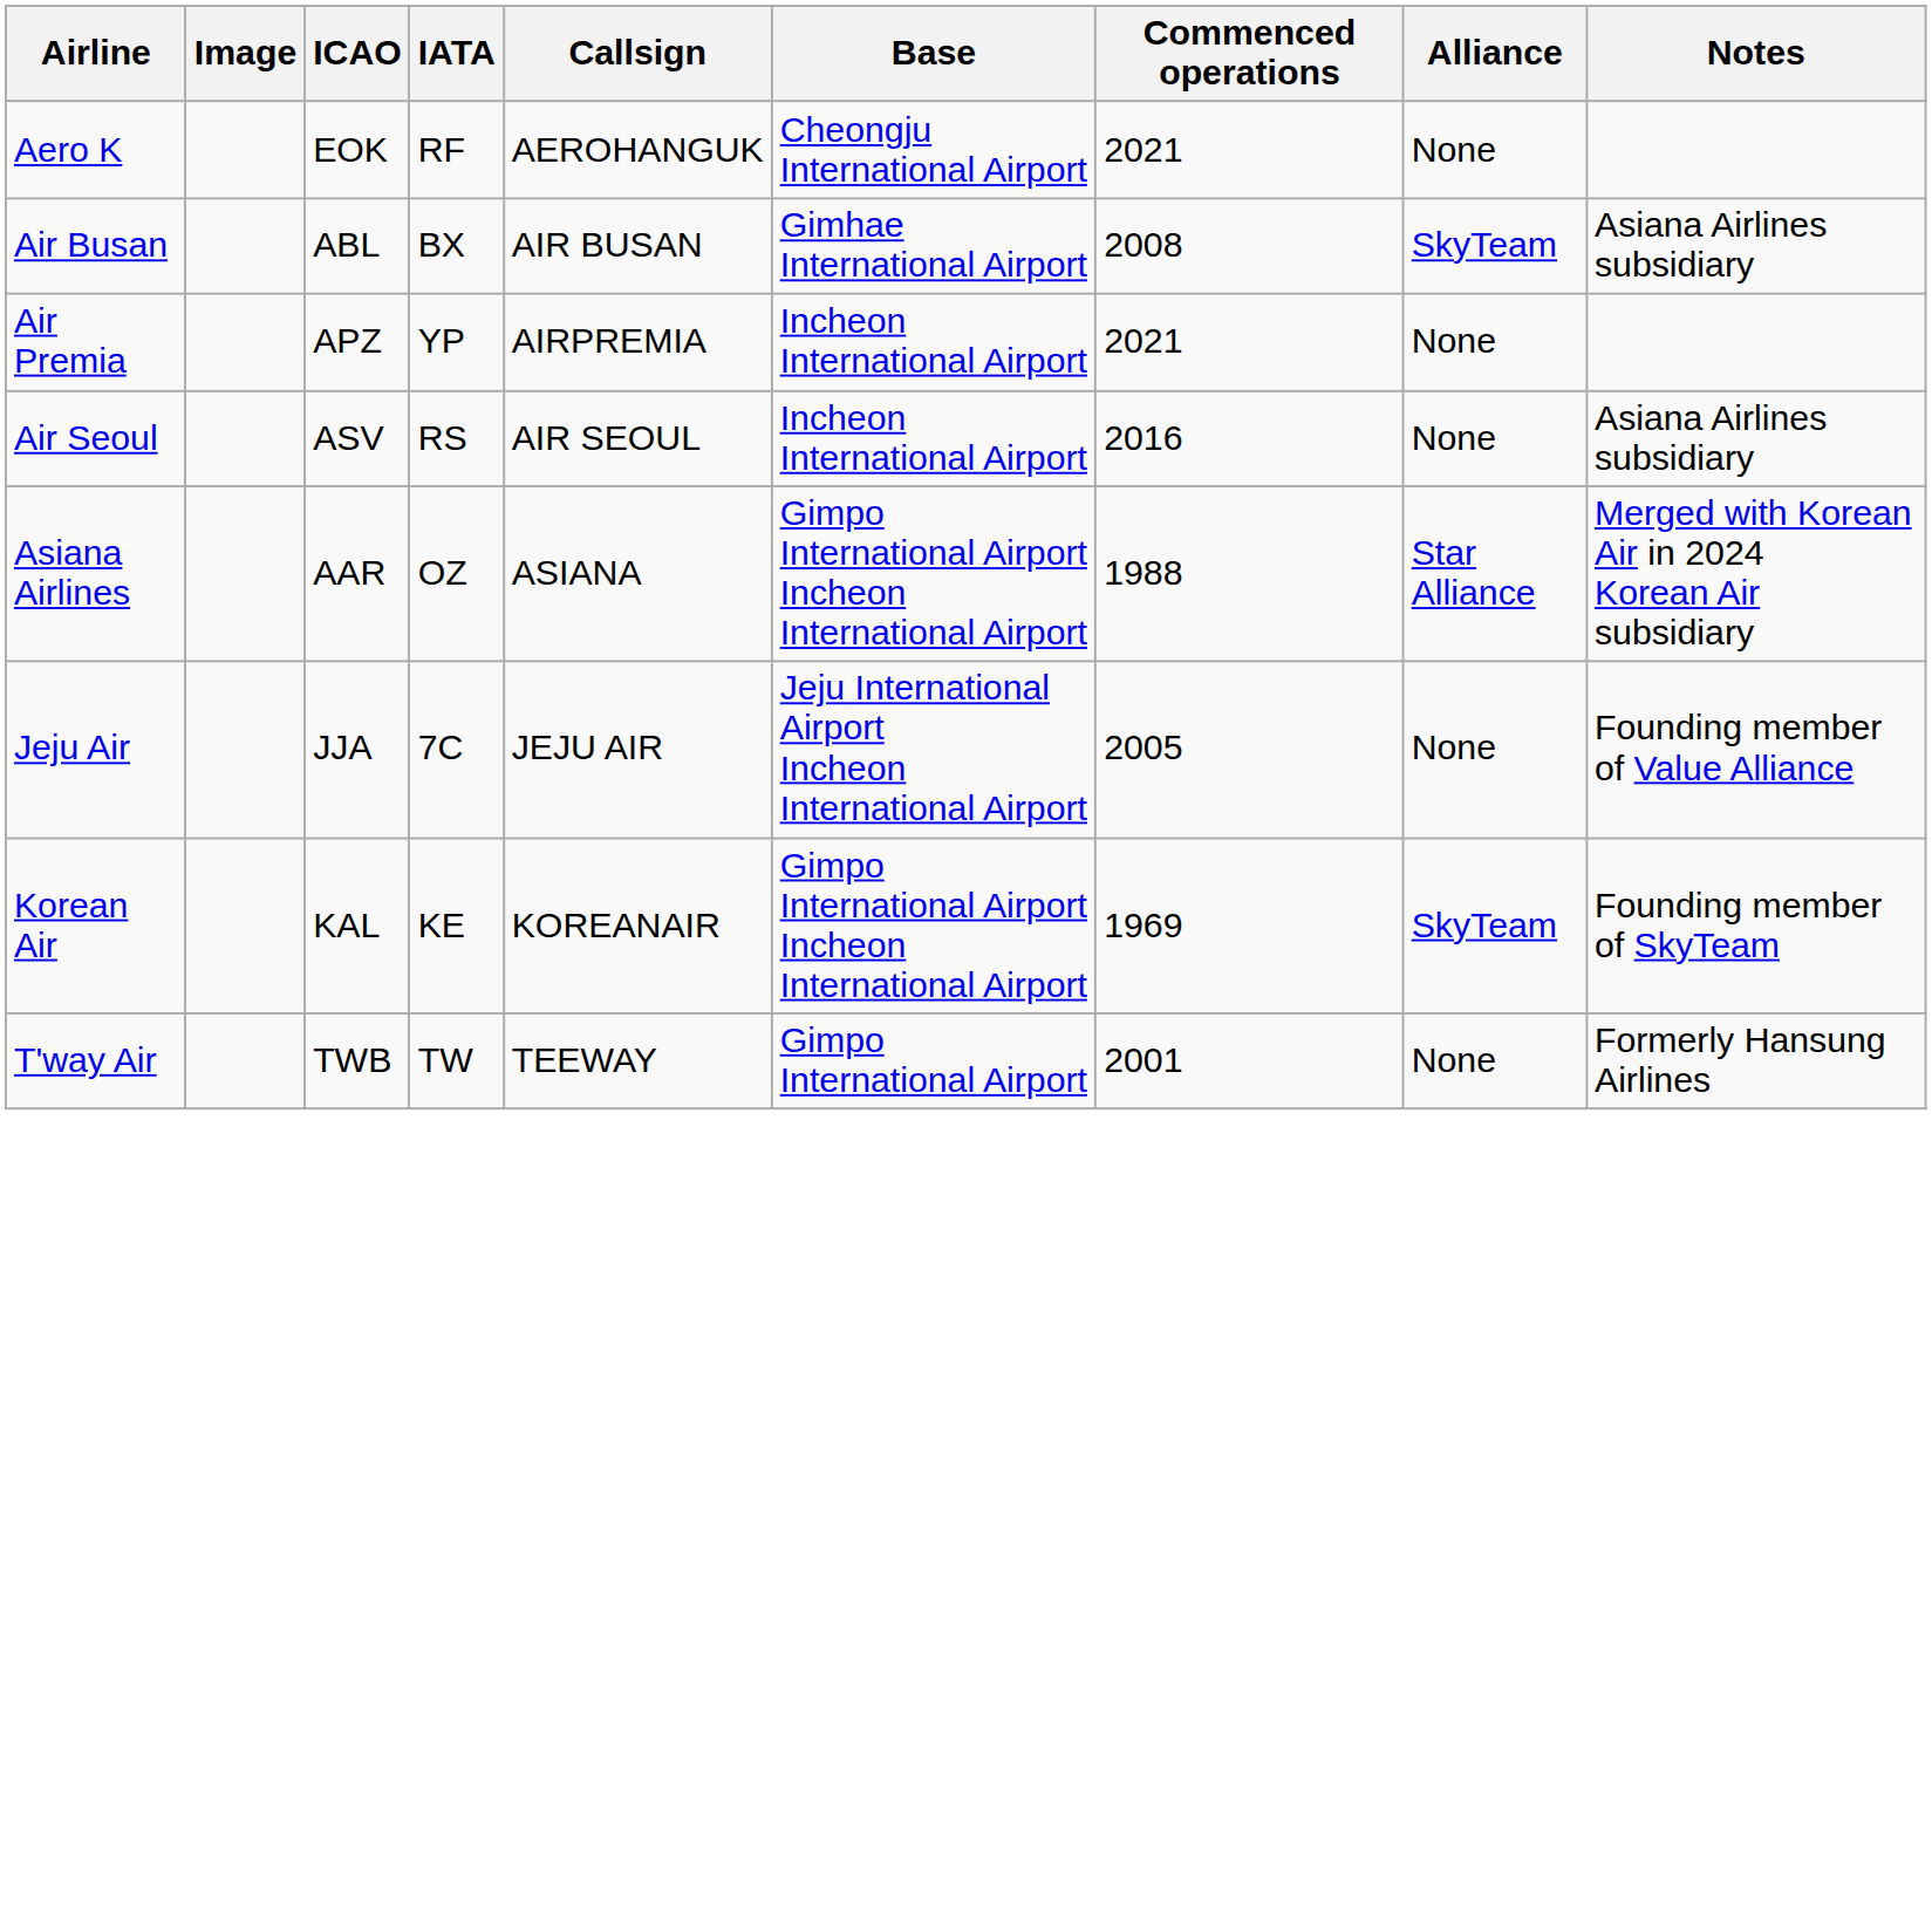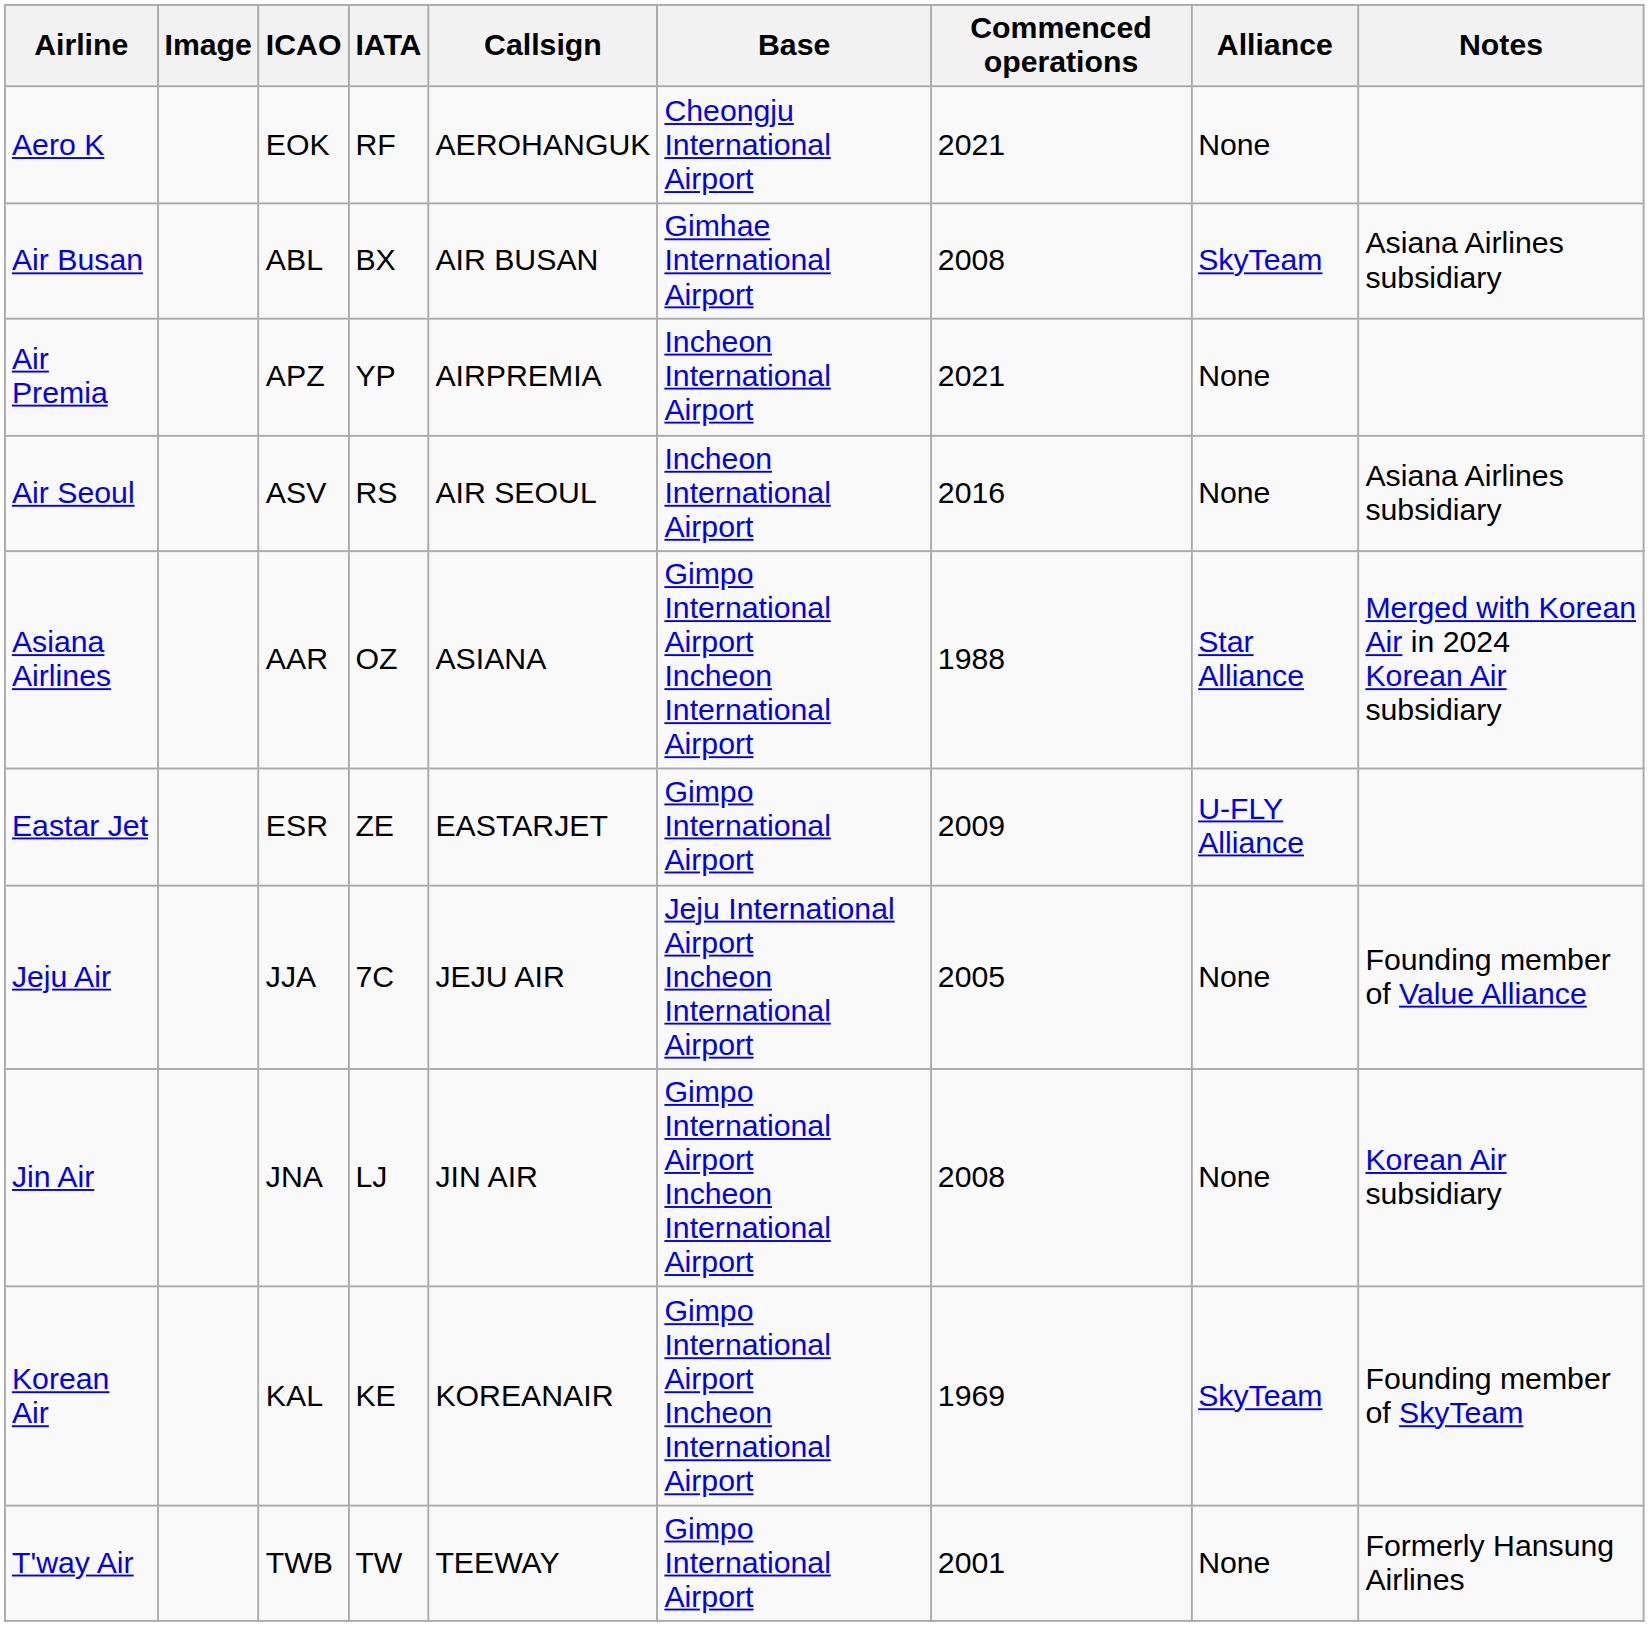+ row: Eastar Jet | ESR | ZE | EASTARJET | Gimpo International Airport | 2009 | U-FLY Alliance
+ row: Jin Air | JNA | LJ | JIN AIR | Gimpo International Airport Incheon International Airport | 2008 | None | Korean Air subsidiary
